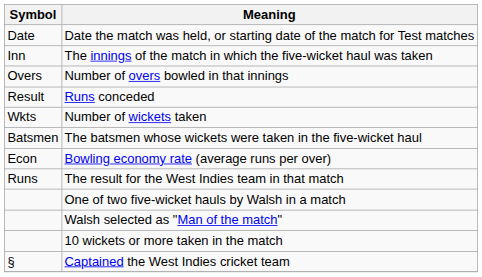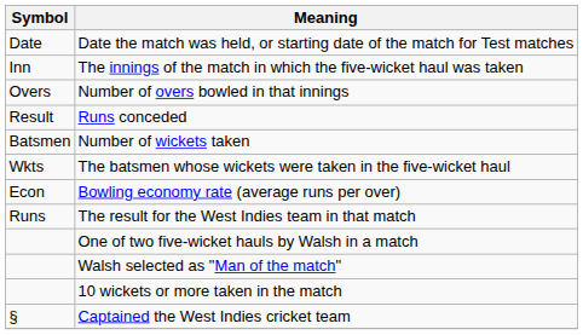Number of wickets taken | Symbol: Wkts -> Batsmen
The batsmen whose wickets were taken in the five-wicket haul | Symbol: Batsmen -> Wkts
